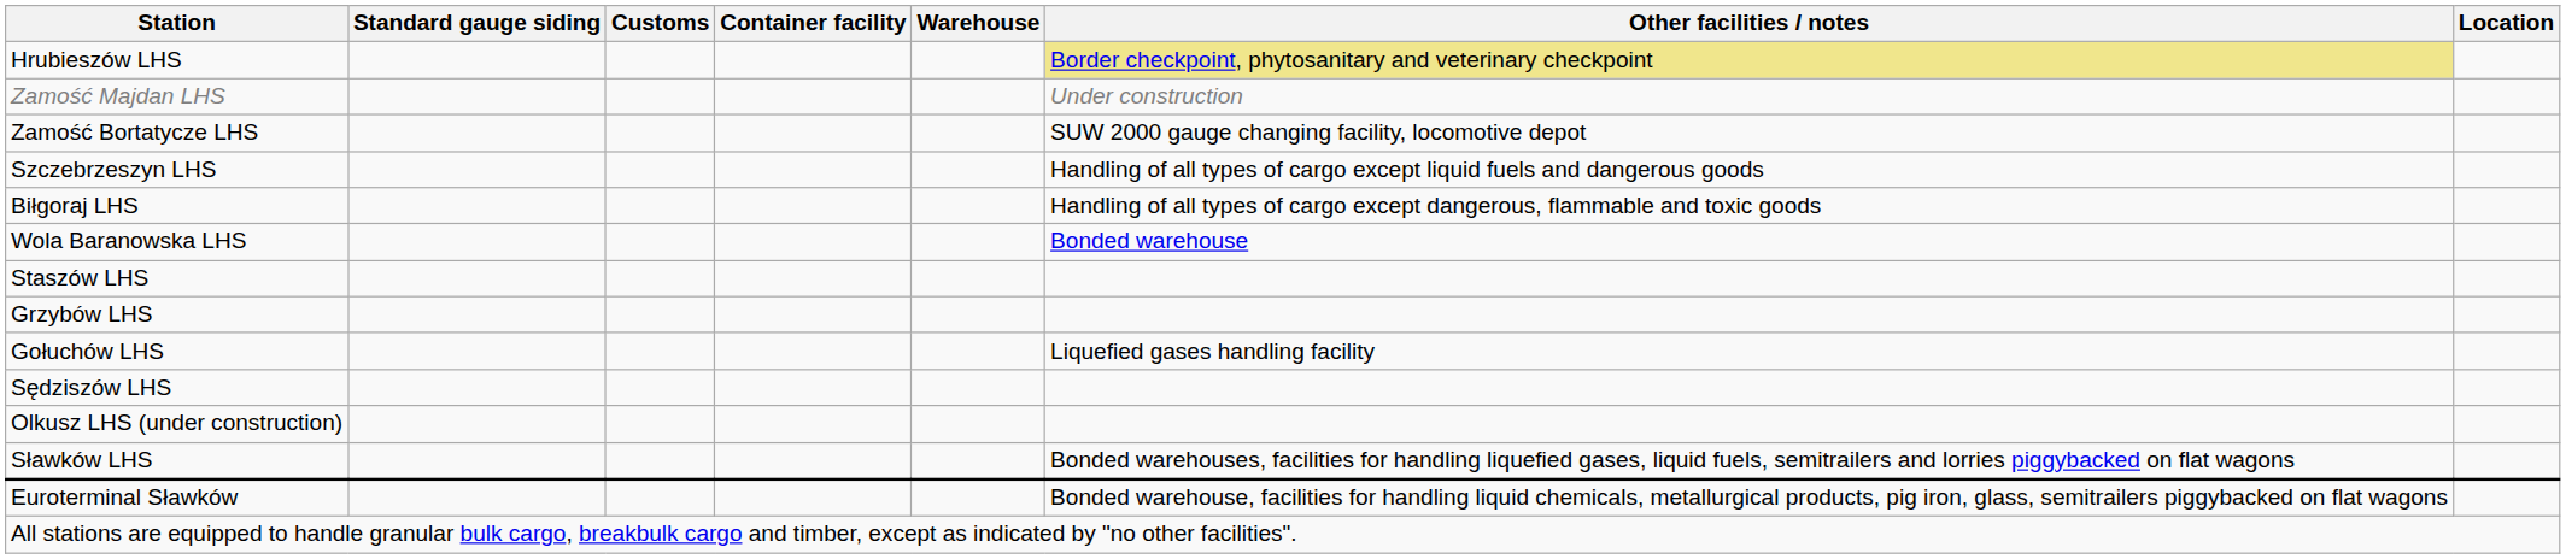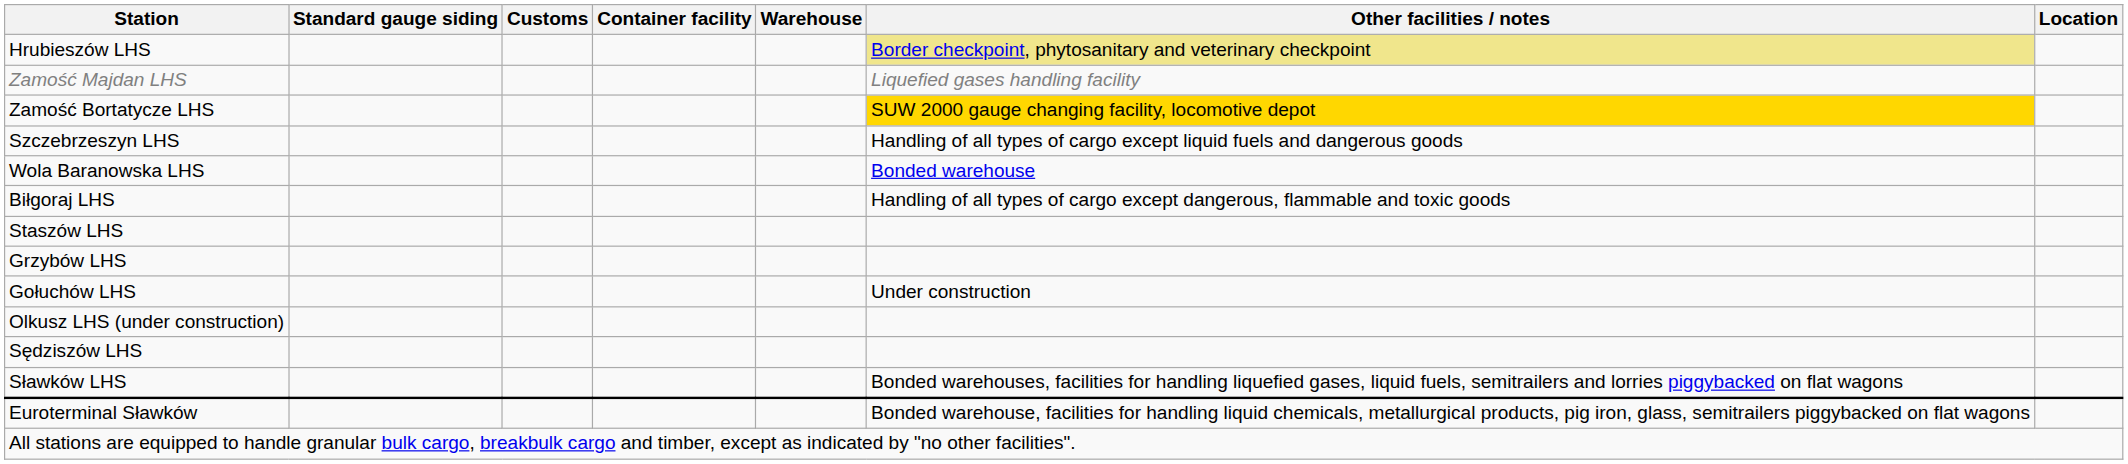Zamość Majdan LHS | Other facilities / notes: Under construction -> Liquefied gases handling facility
Zamość Bortatycze LHS | Other facilities / notes: no background -> gold background
rows swapped: Biłgoraj LHS <-> Wola Baranowska LHS
Gołuchów LHS | Other facilities / notes: Liquefied gases handling facility -> Under construction
rows swapped: Sędziszów LHS <-> Olkusz LHS (under construction)
